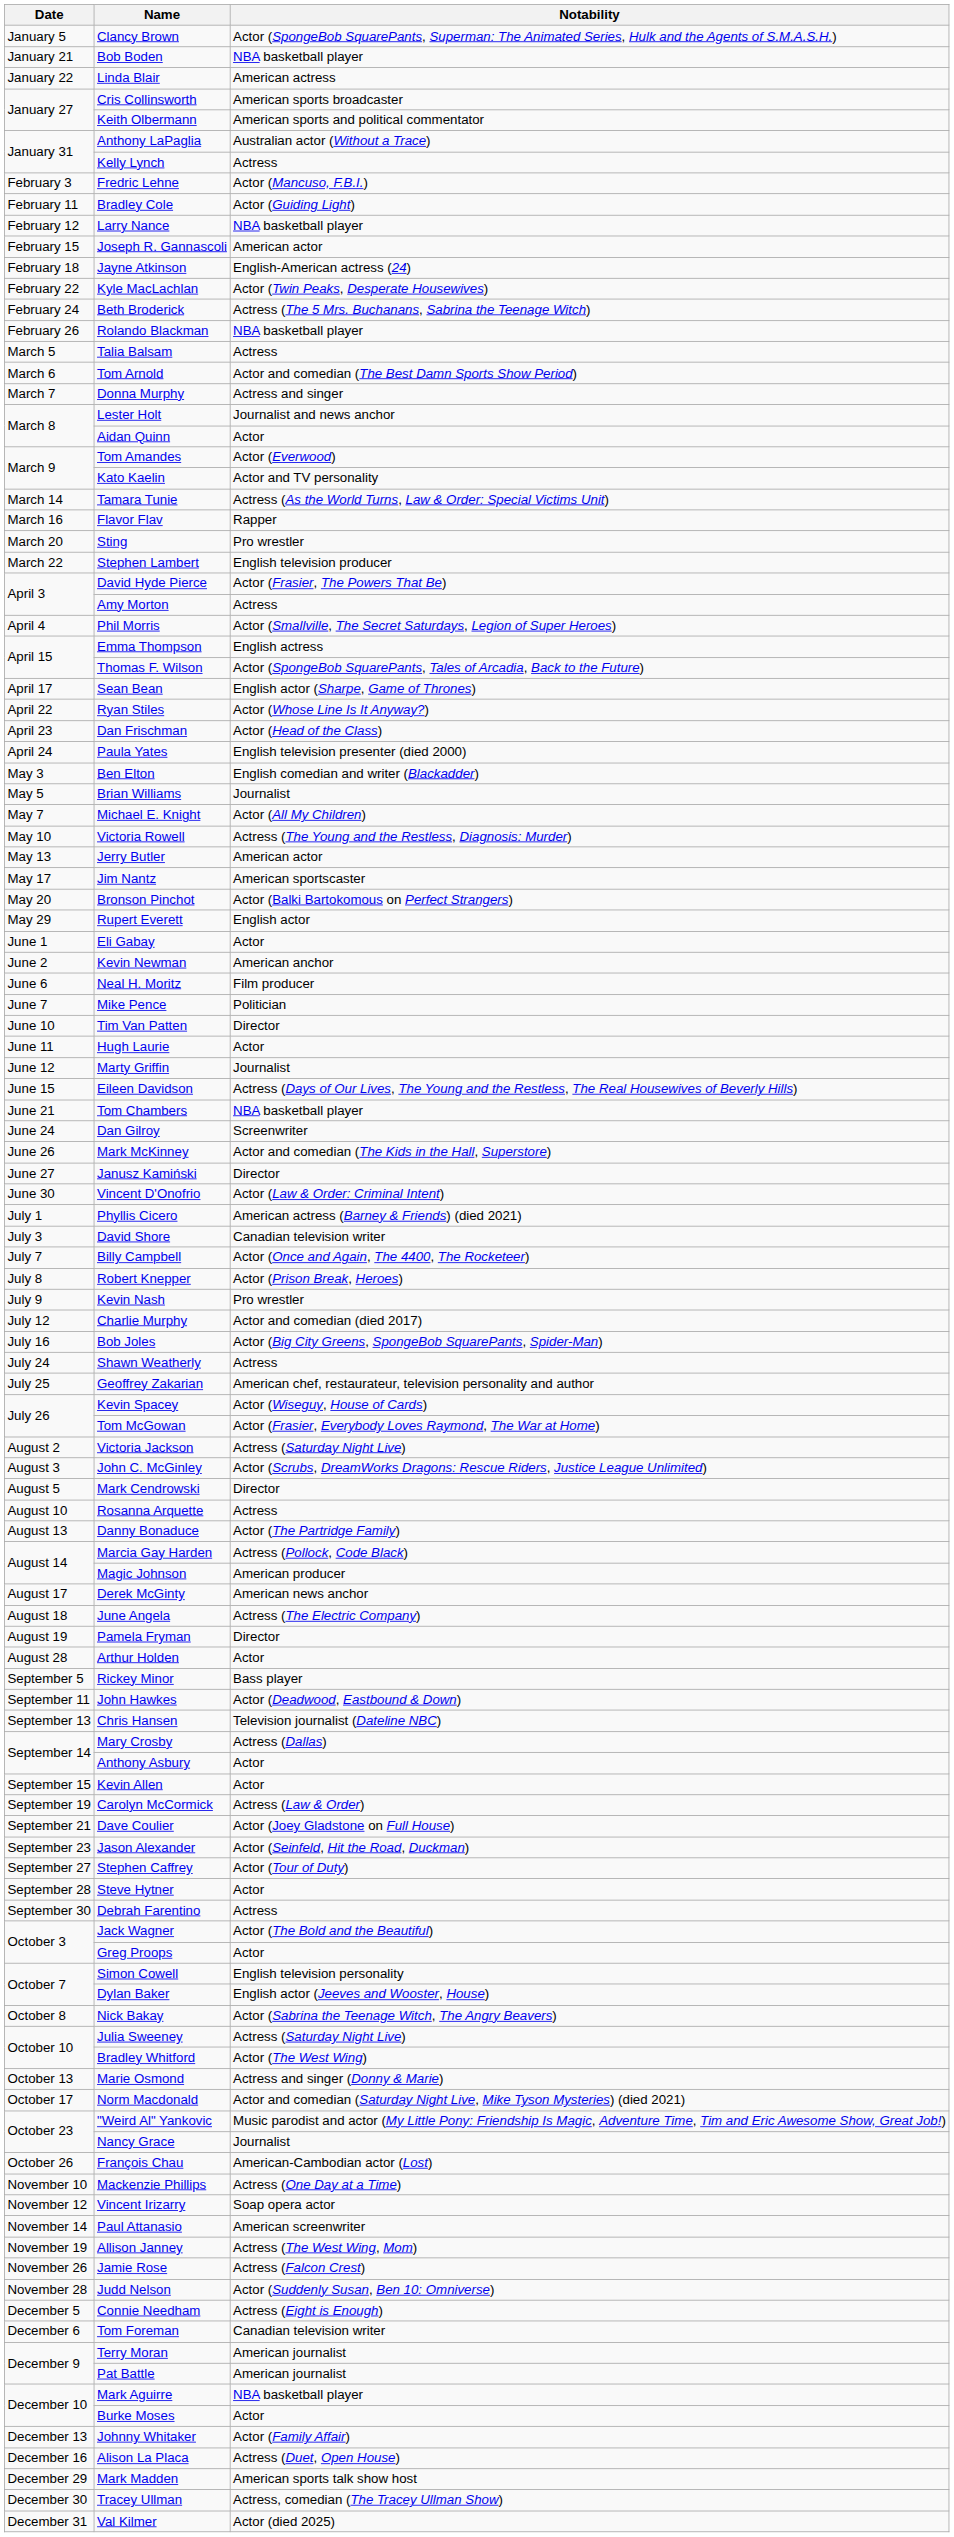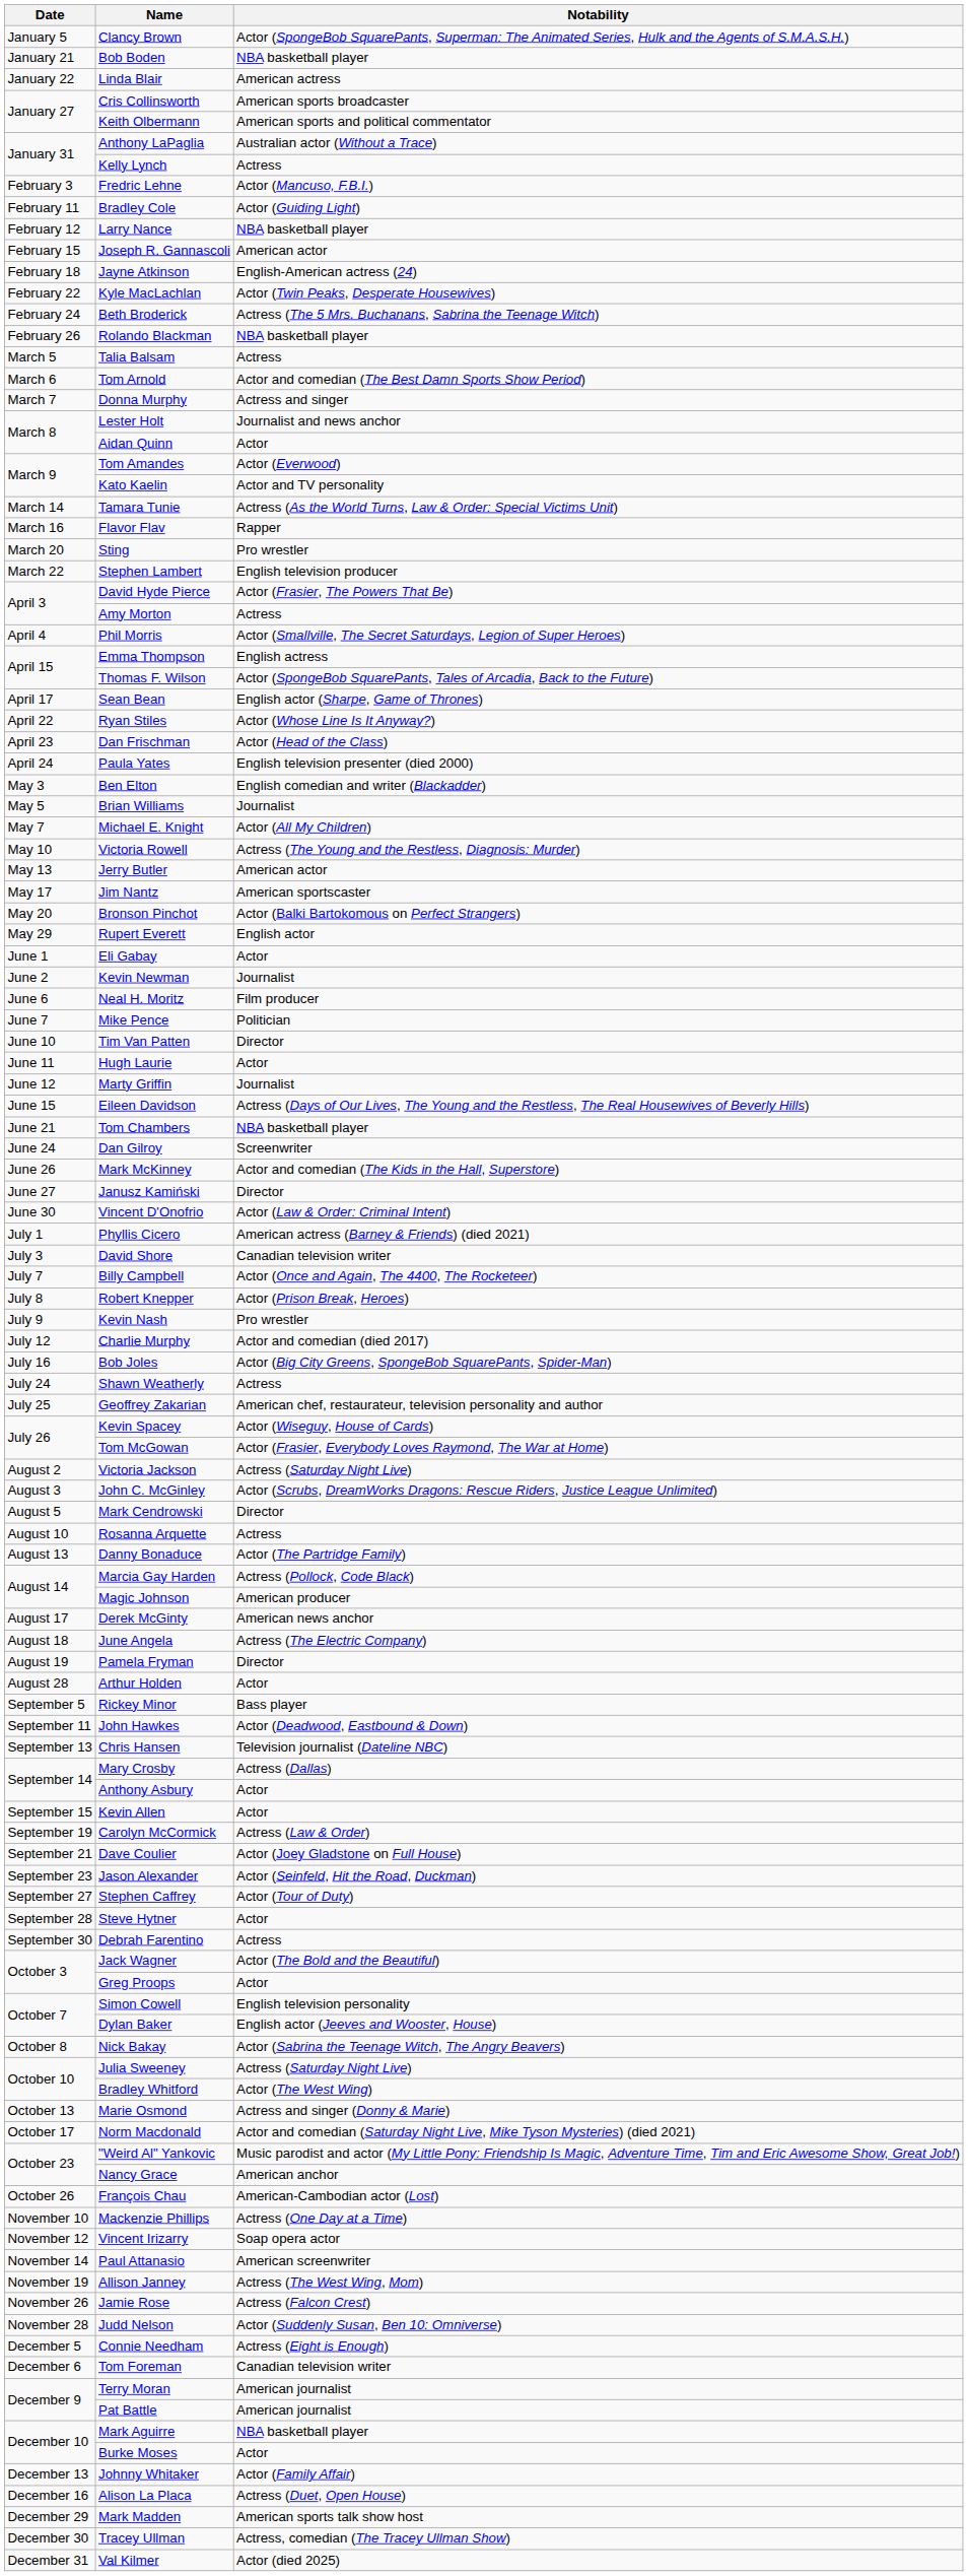Kevin Newman | Notability: American anchor -> Journalist
Nancy Grace | Notability: Journalist -> American anchor
